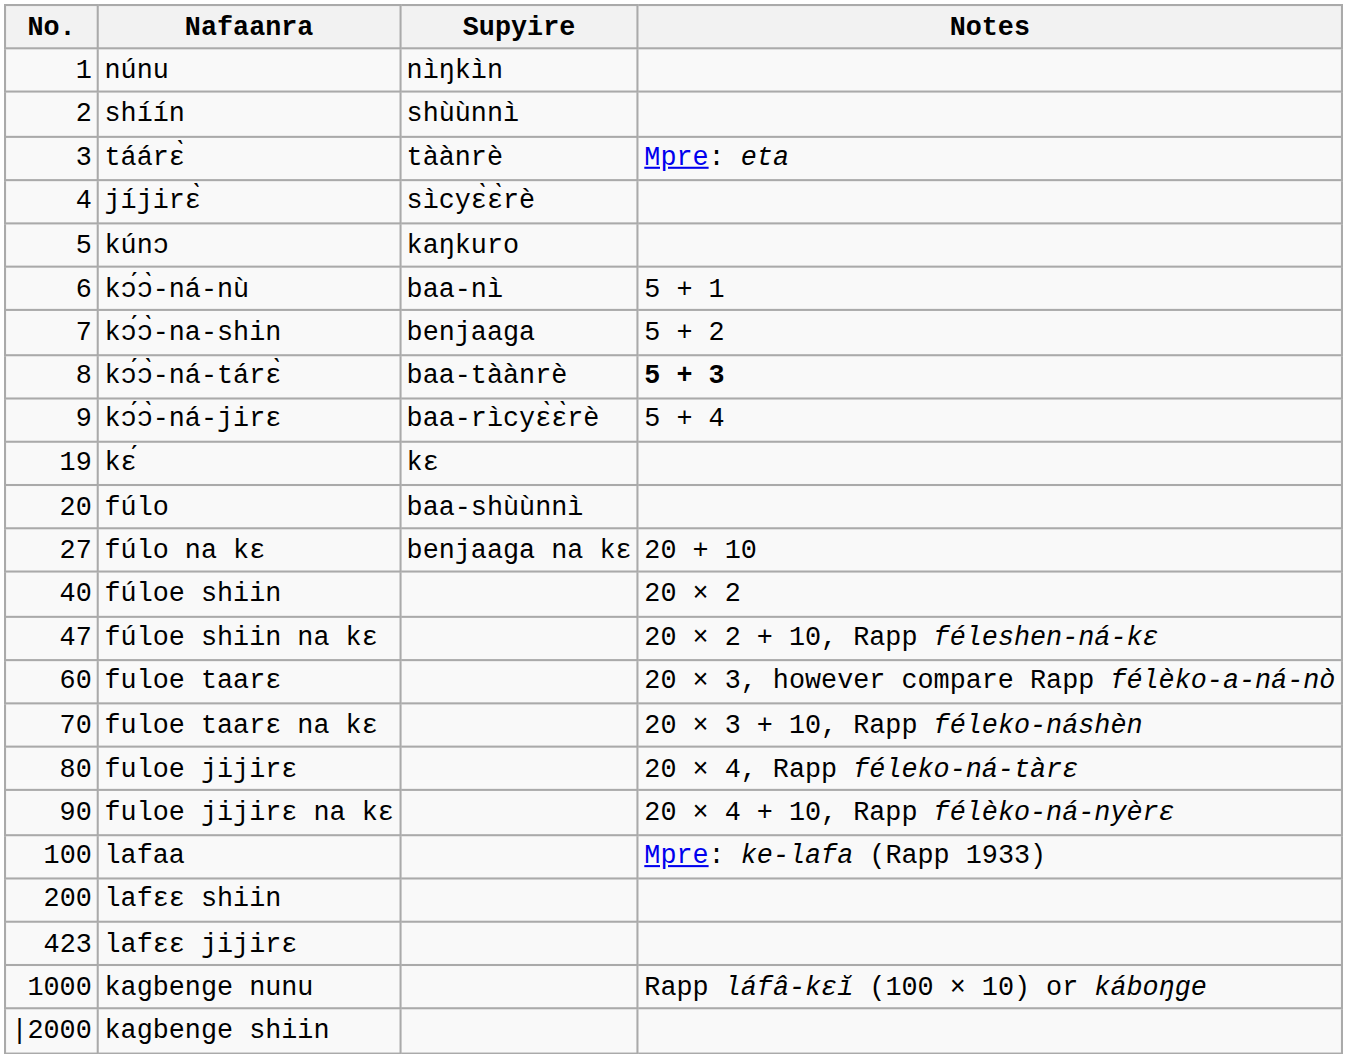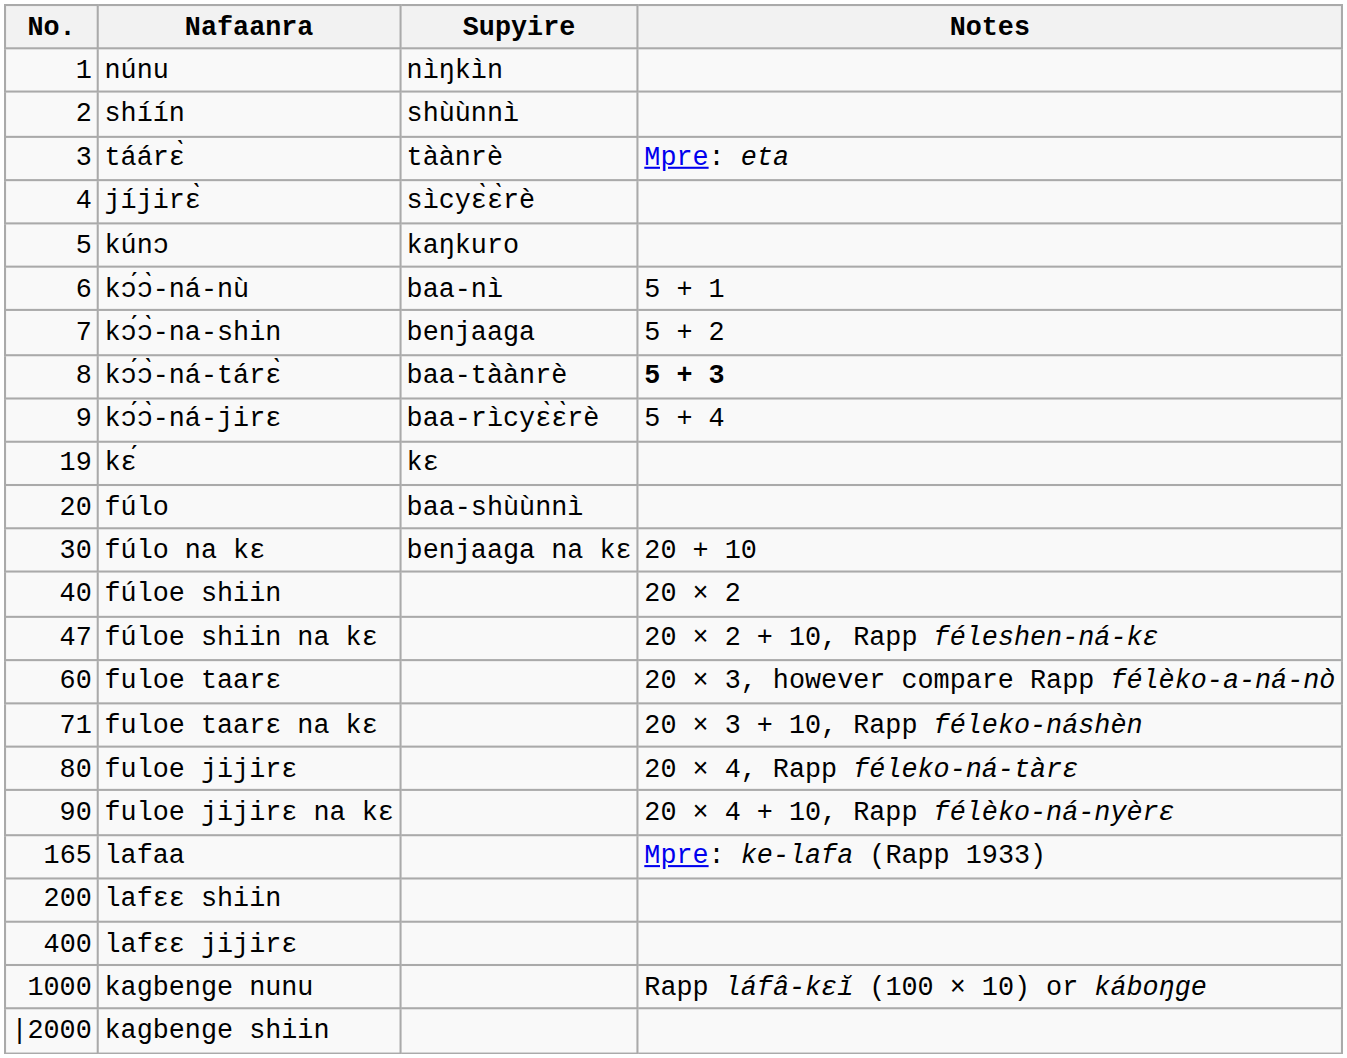fúlo na kɛ | No.: 27 -> 30
fuloe taarɛ na kɛ | No.: 70 -> 71
lafaa | No.: 100 -> 165
lafɛɛ jijirɛ | No.: 423 -> 400
